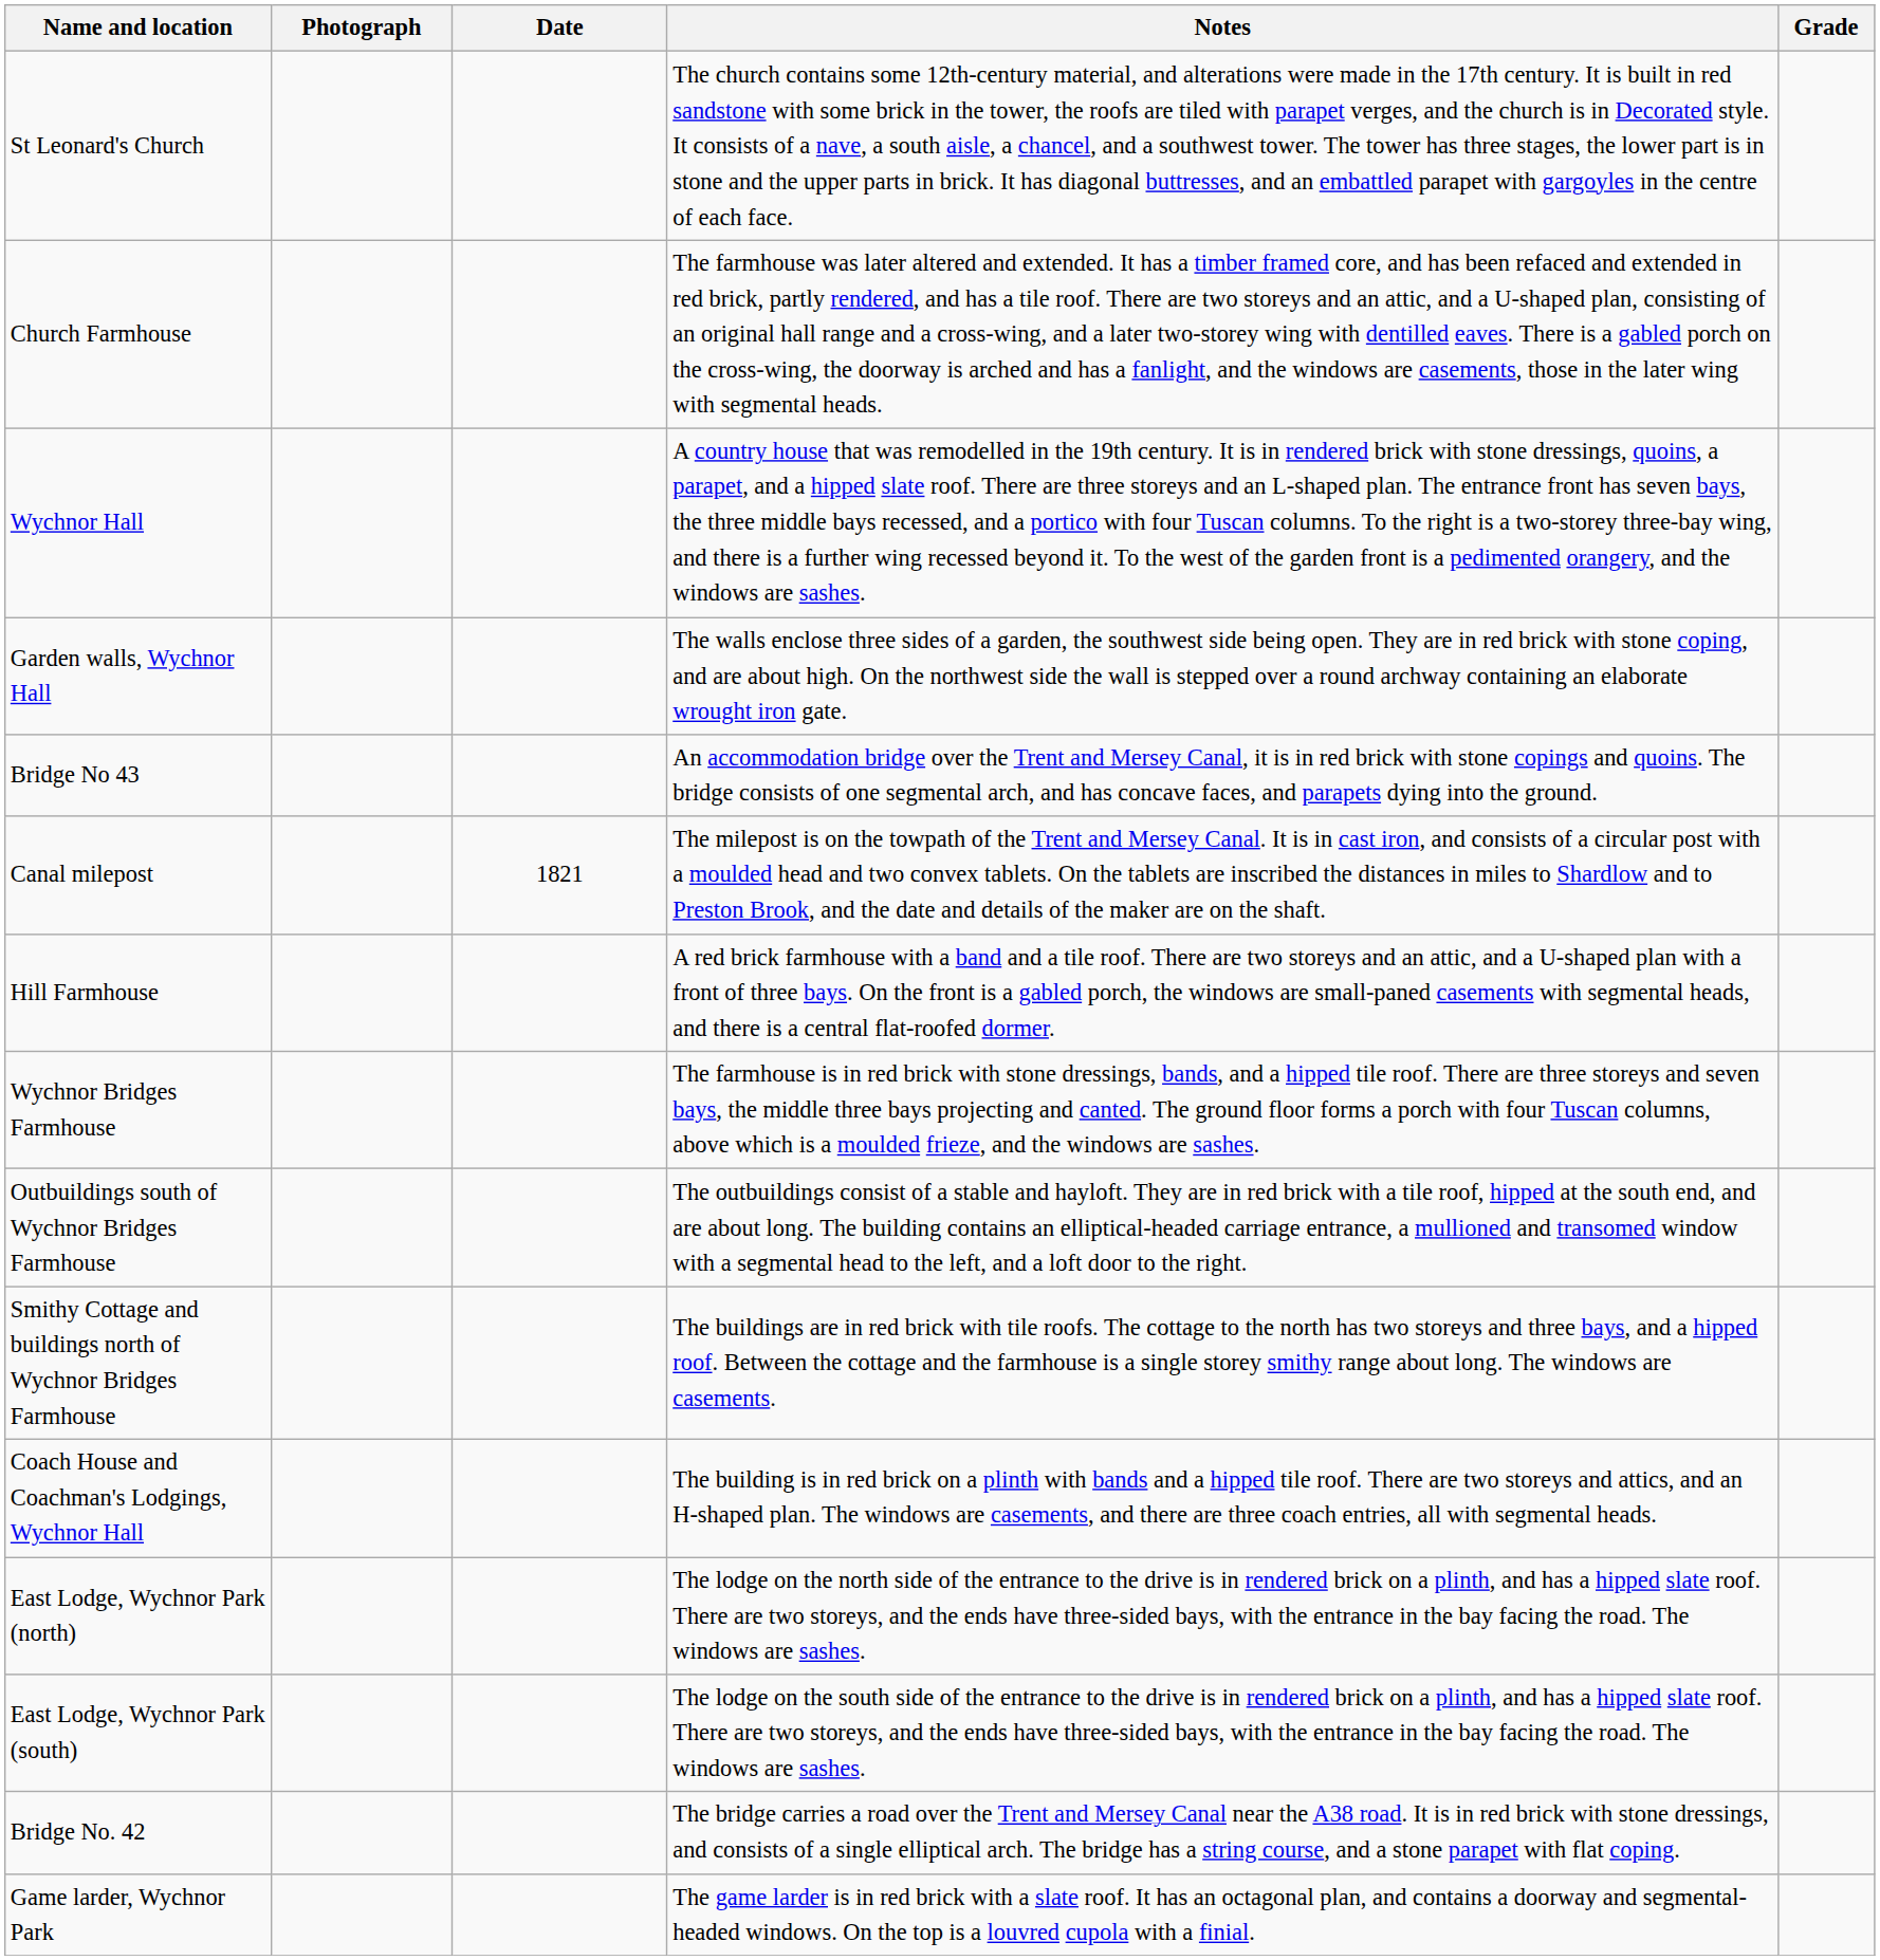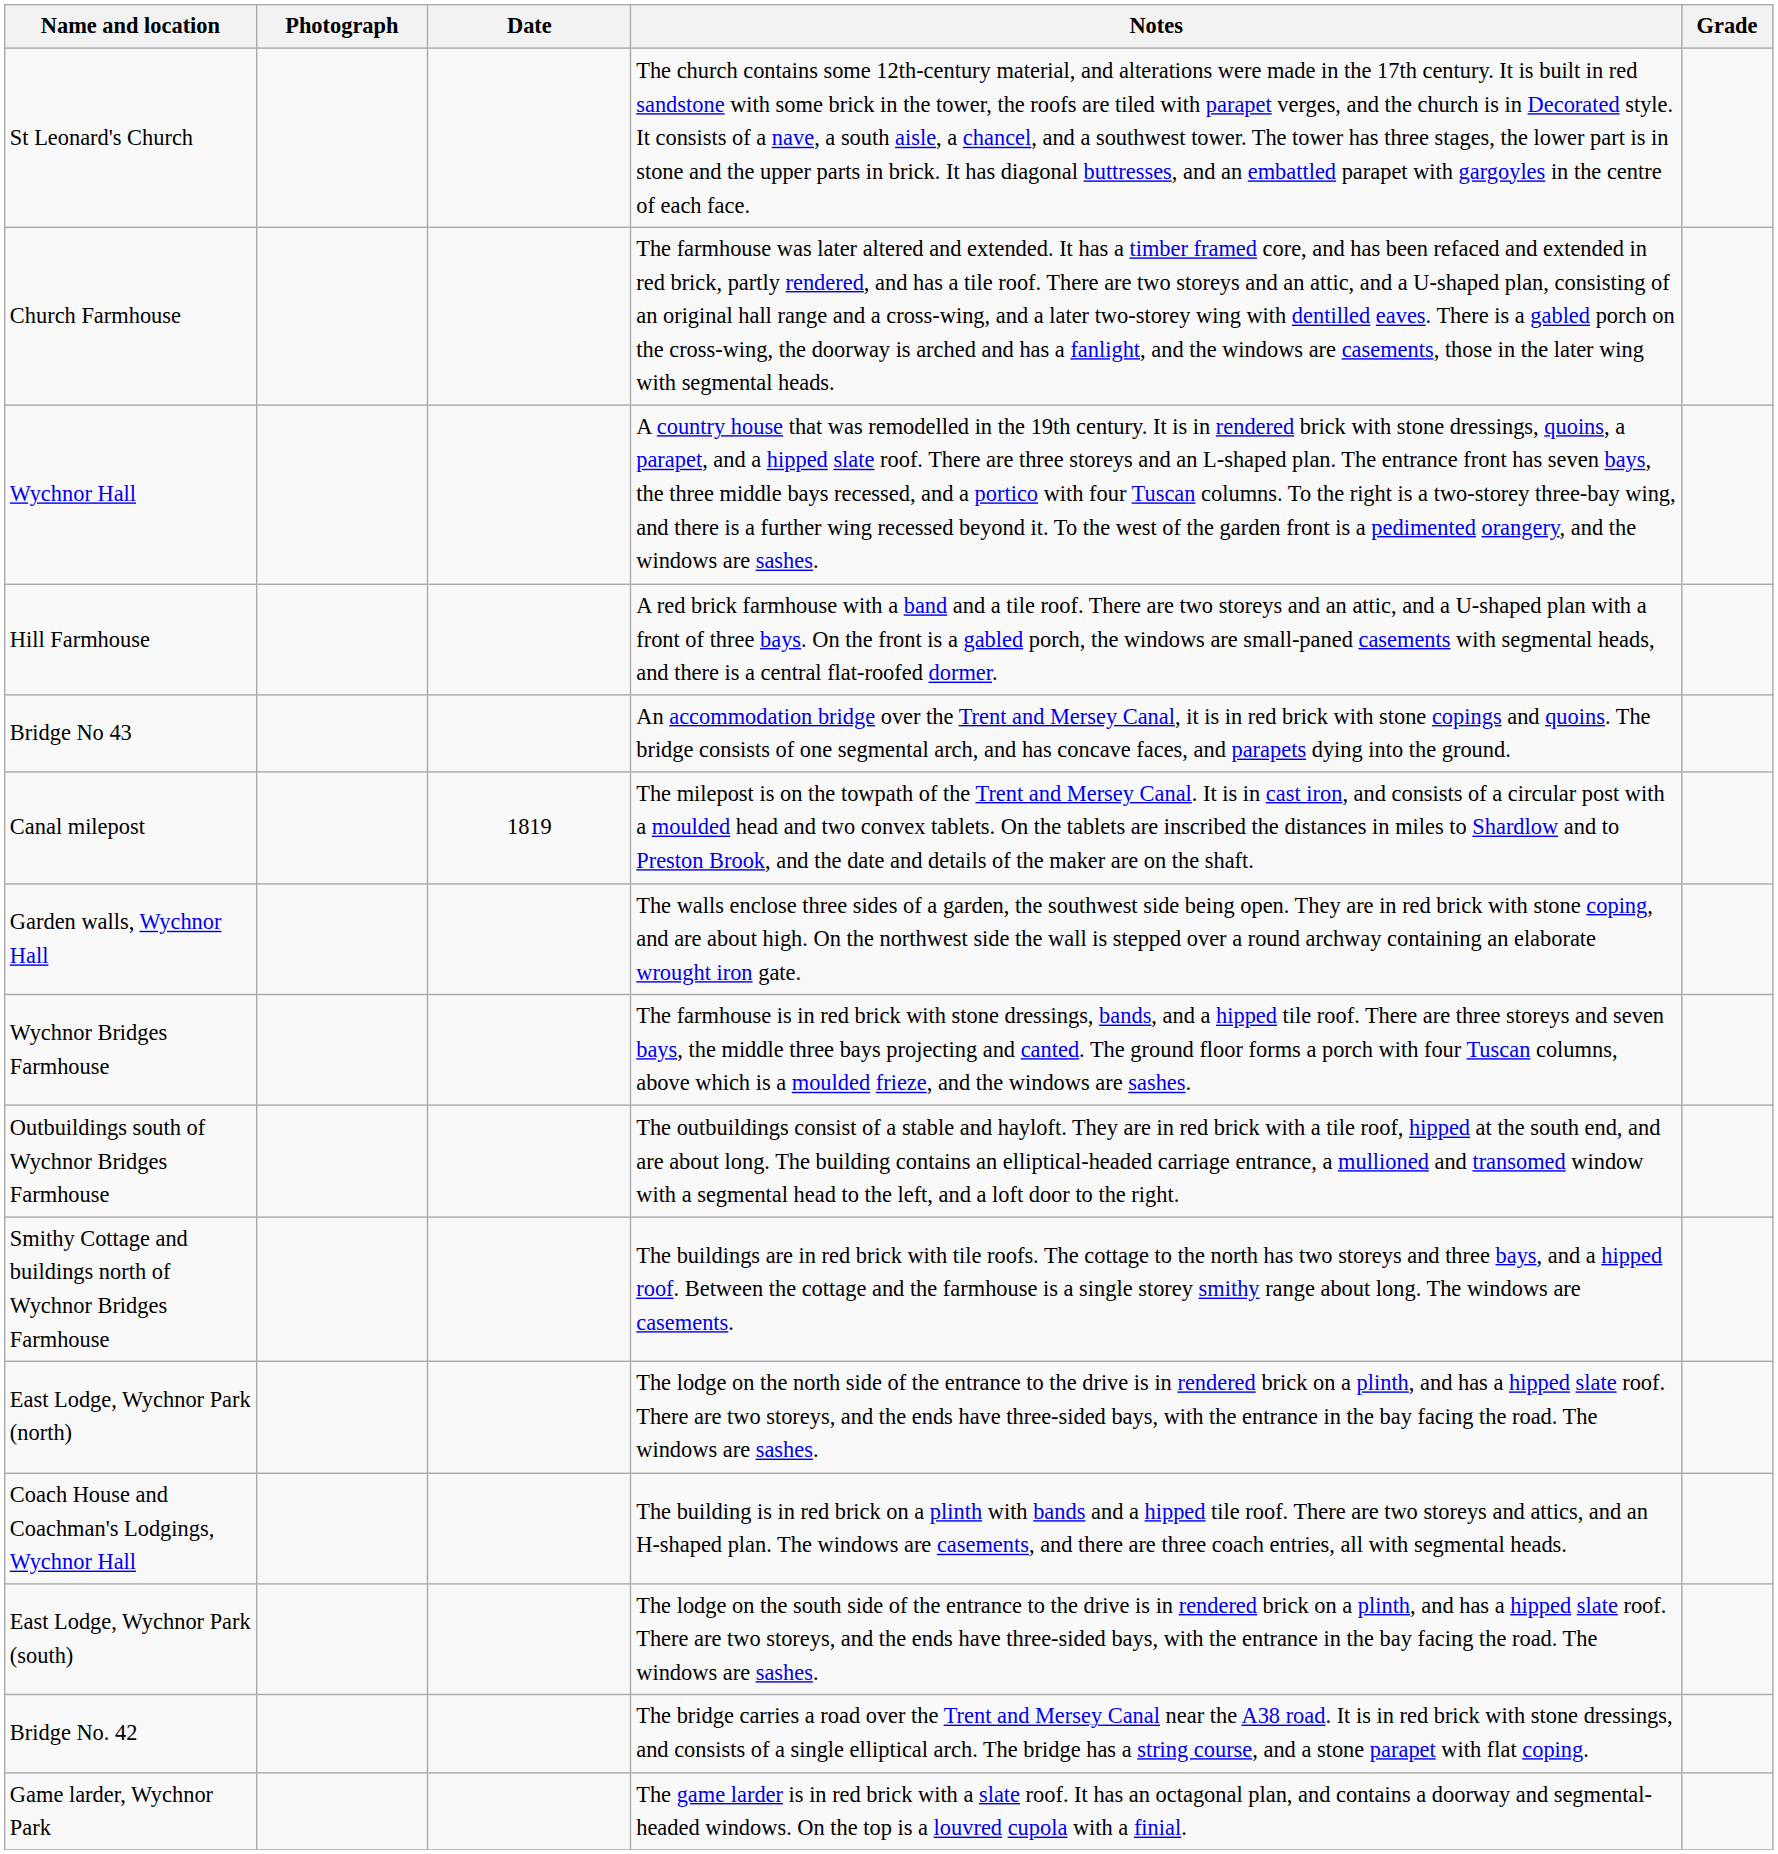rows swapped: Garden walls, Wychnor Hall <-> Hill Farmhouse
Canal milepost | Date: 1821 -> 1819
rows swapped: Coach House and Coachman's Lodgings, Wychnor Hall <-> East Lodge, Wychnor Park (north)
